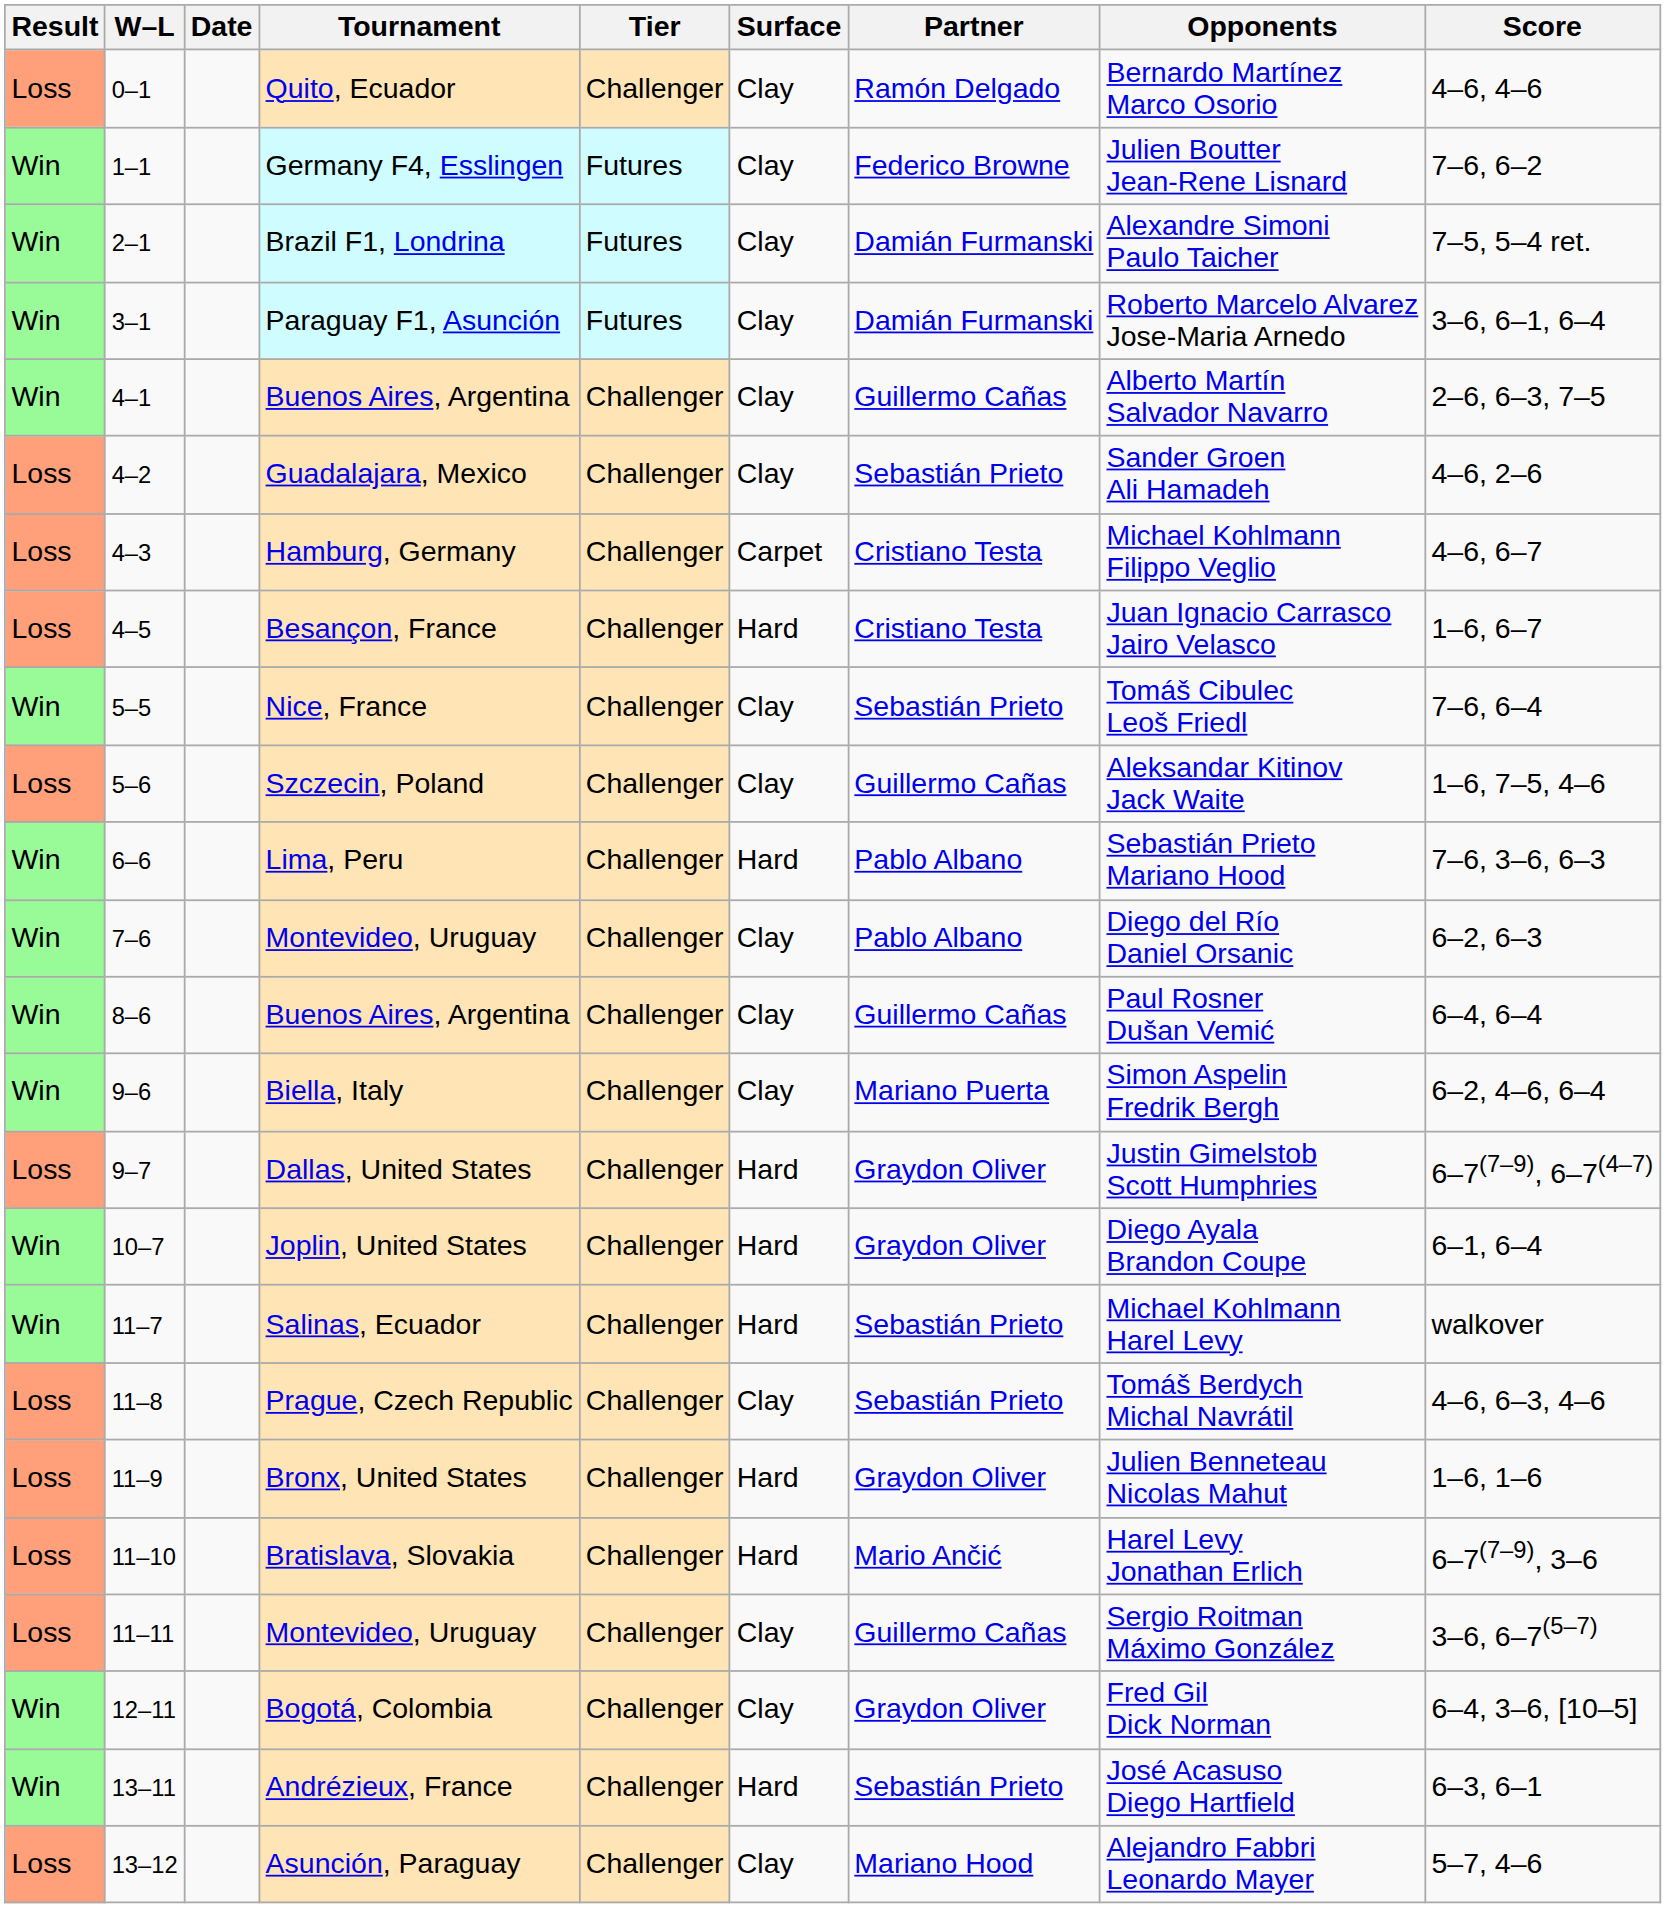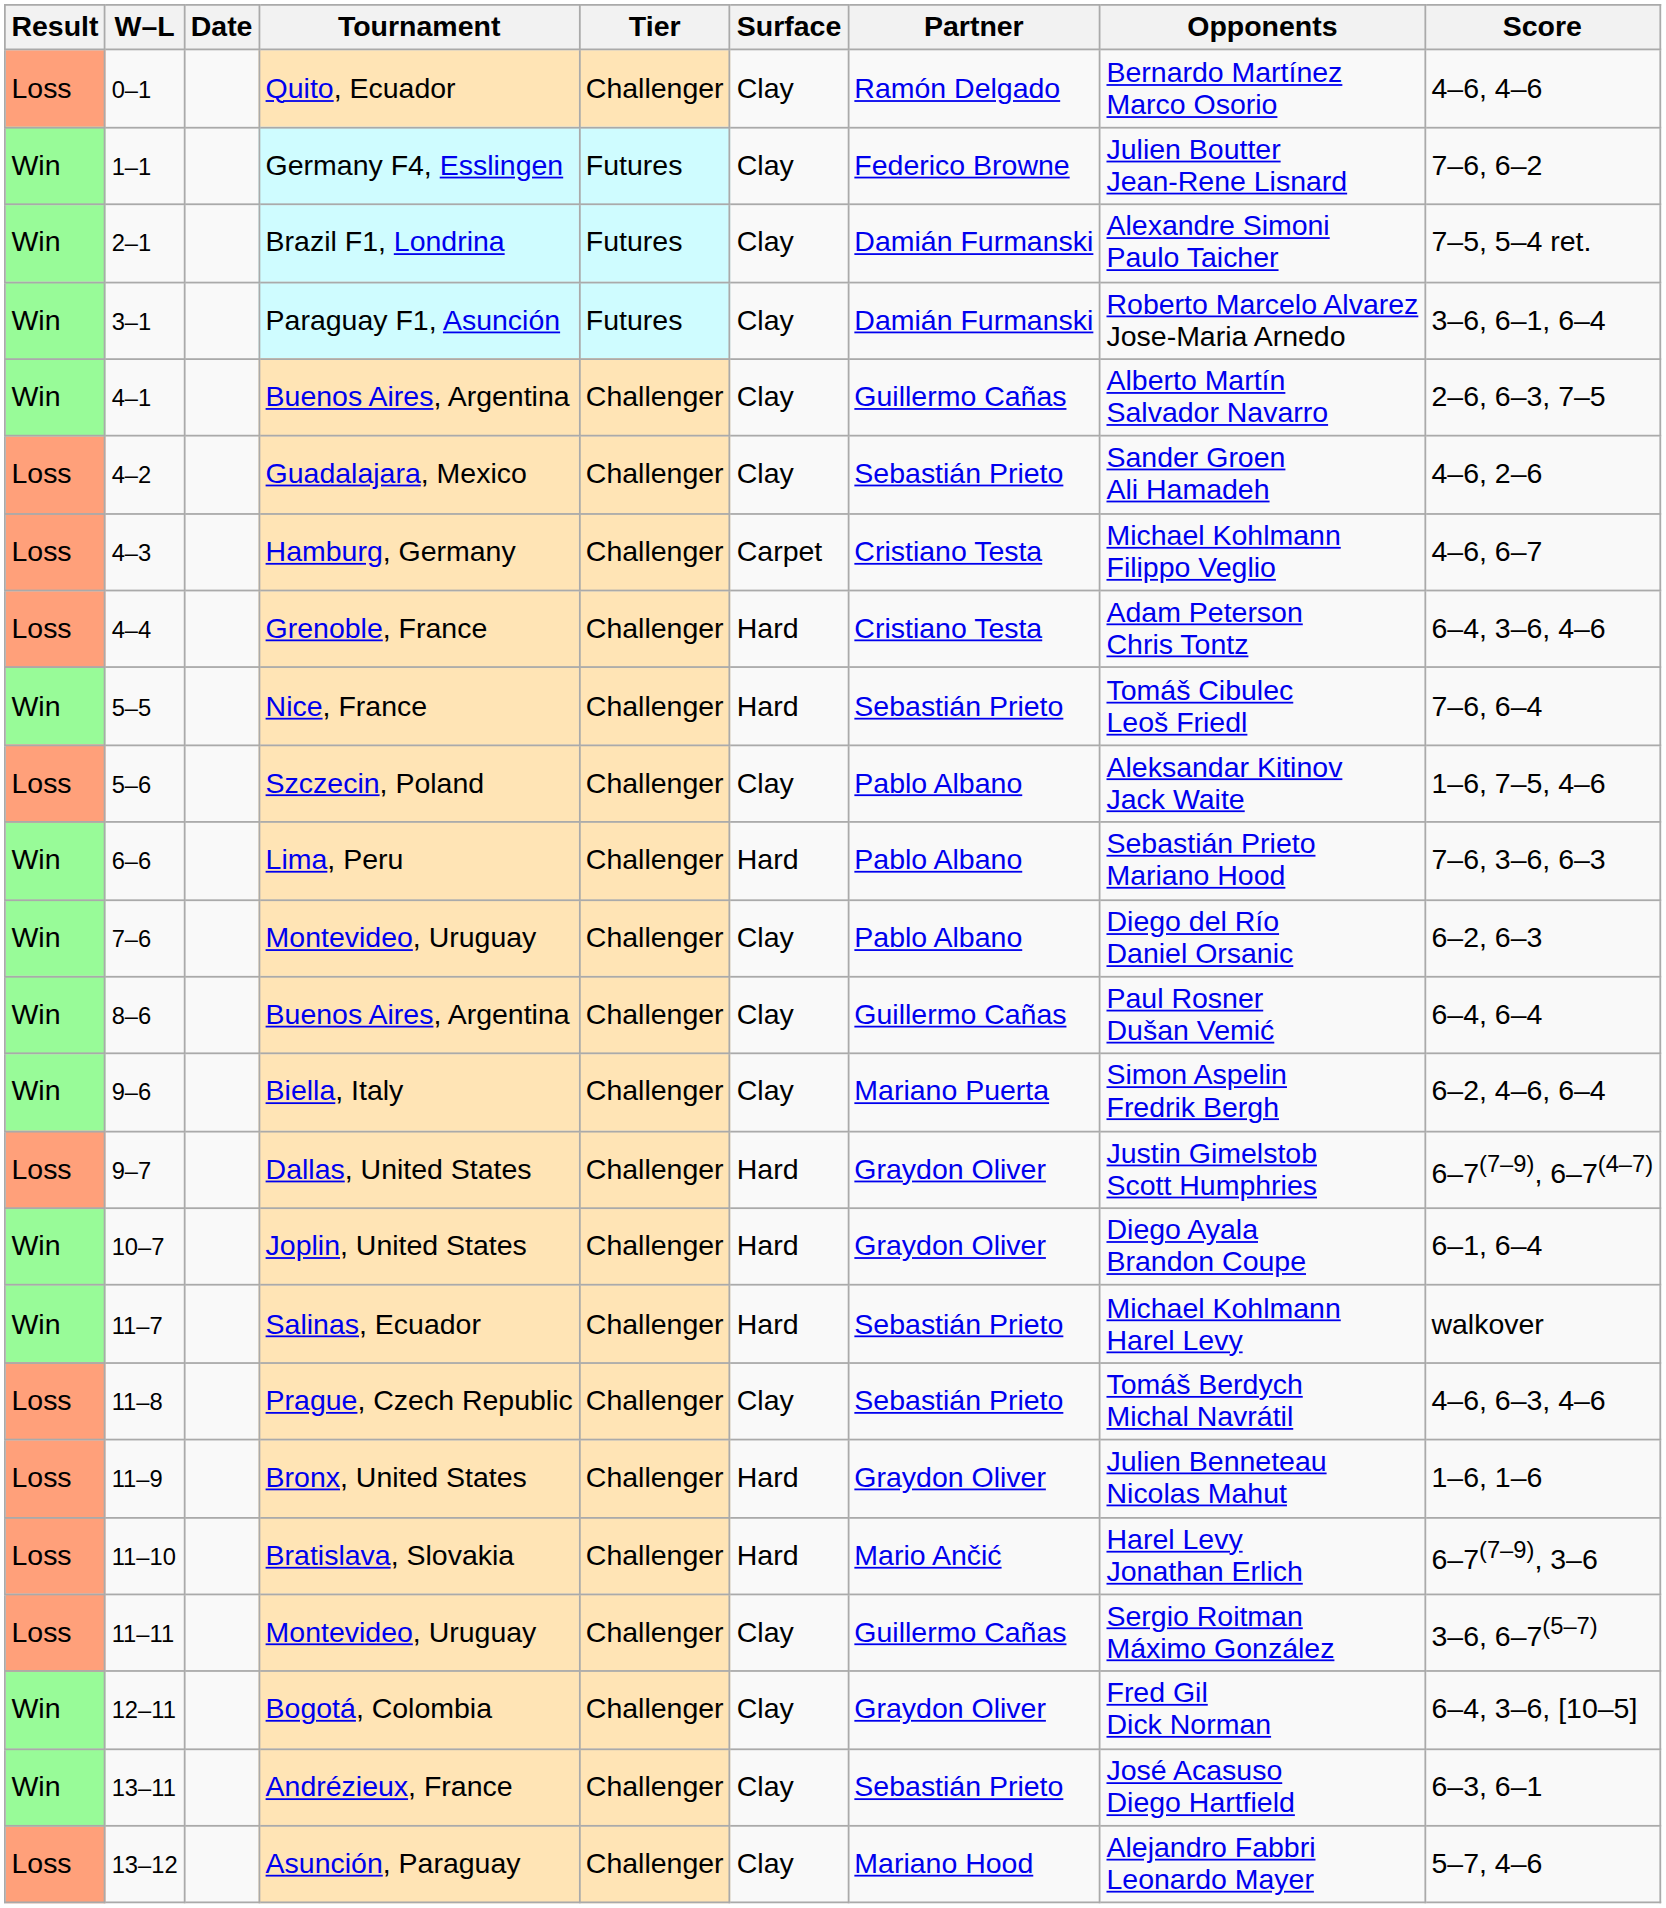+ row: Loss | 4–4 | Grenoble, France | Challenger | Hard | Cristiano Testa | Adam Peterson Chris Tontz | 6–4, 3–6, 4–6
- row: Loss | 4–5 | Besançon, France | Challenger | Hard | Cristiano Testa | Juan Ignacio Carrasco Jairo Velasco | 1–6, 6–7
Nice, France | Surface: Clay -> Hard
Szczecin, Poland | Partner: Guillermo Cañas -> Pablo Albano
Andrézieux, France | Surface: Hard -> Clay
